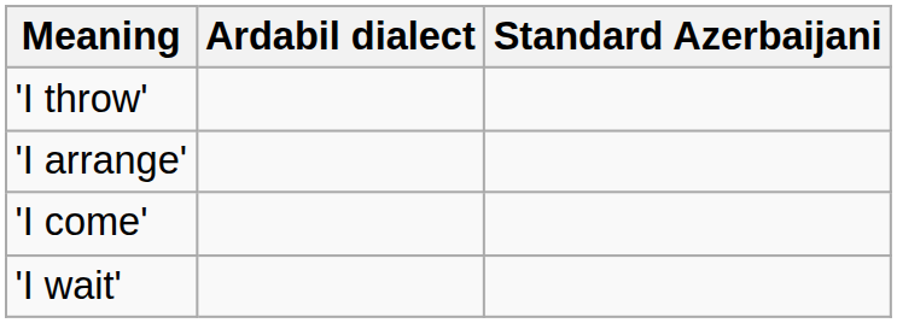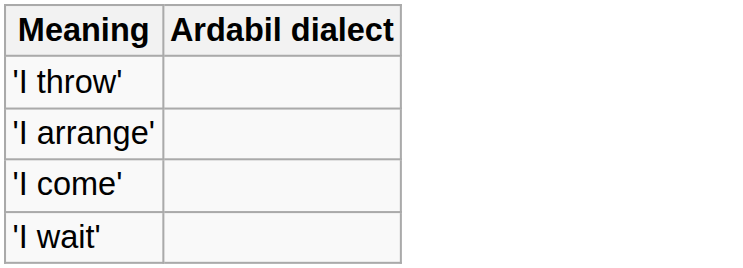- column: Standard Azerbaijani
